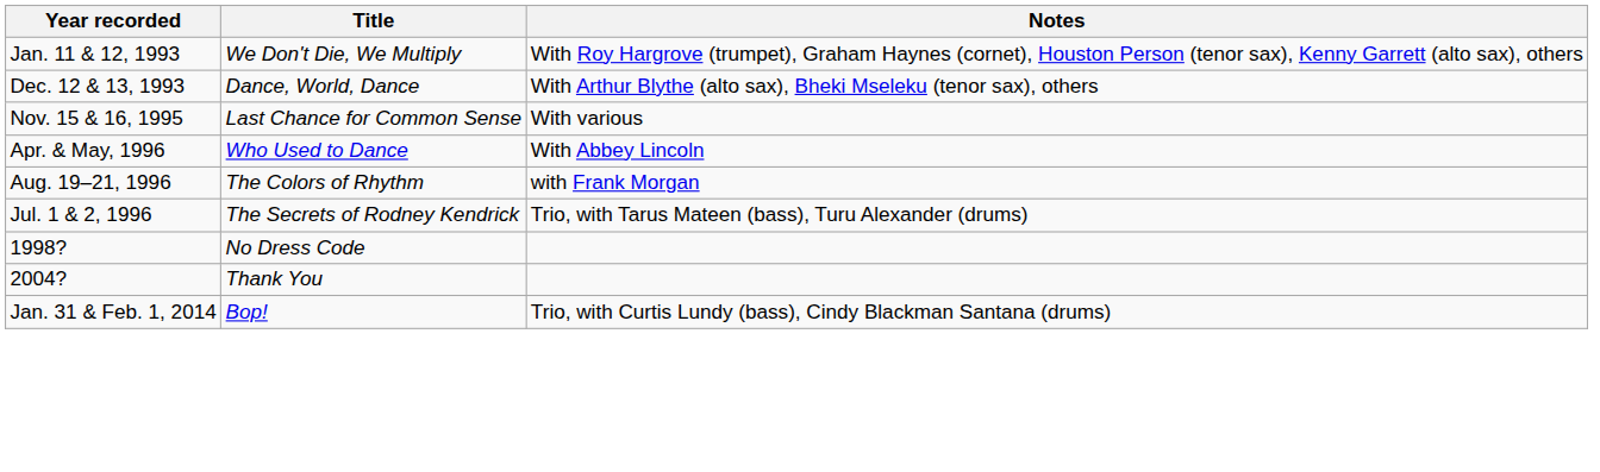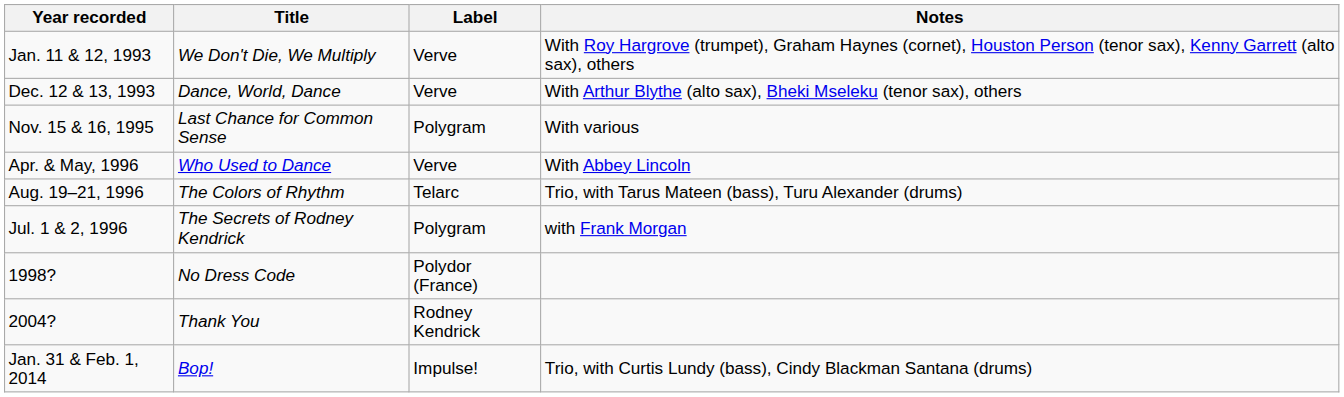+ column: Label | Verve | Verve | Polygram | Verve | Telarc | Polygram | Polydor (France) | Rodney Kendrick | Impulse!
Aug. 19–21, 1996 | Notes: with Frank Morgan -> Trio, with Tarus Mateen (bass), Turu Alexander (drums)
Jul. 1 & 2, 1996 | Notes: Trio, with Tarus Mateen (bass), Turu Alexander (drums) -> with Frank Morgan
